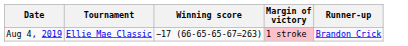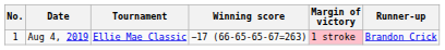+ column: No. | 1
